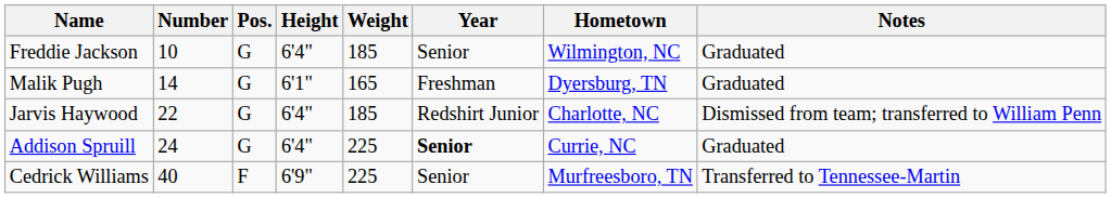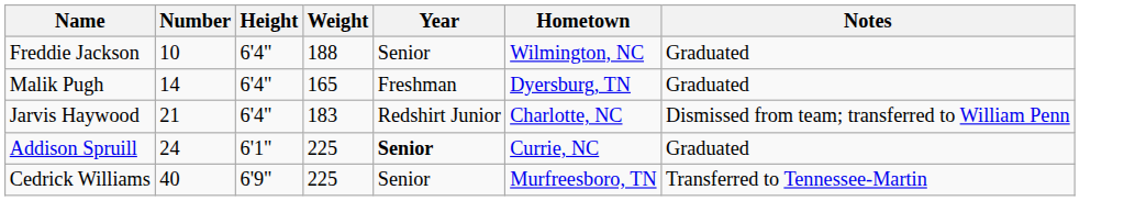- column: Pos. | G | G | G | G | F
Freddie Jackson | Weight: 185 -> 188
Malik Pugh | Height: 6'1" -> 6'4"
Jarvis Haywood | Number: 22 -> 21
Jarvis Haywood | Weight: 185 -> 183
Addison Spruill | Height: 6'4" -> 6'1"
